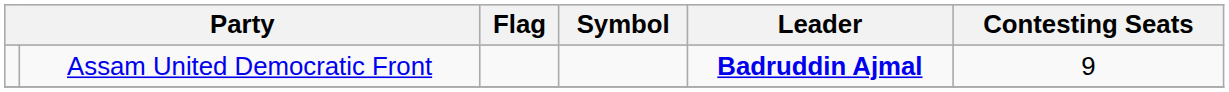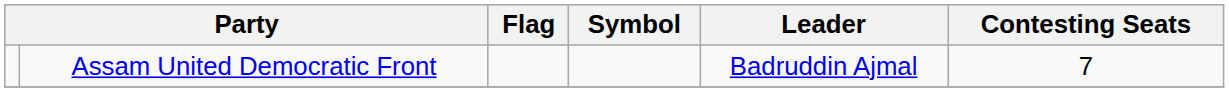Assam United Democratic Front | Leader: bold -> normal
Assam United Democratic Front | Contesting Seats: 9 -> 7
